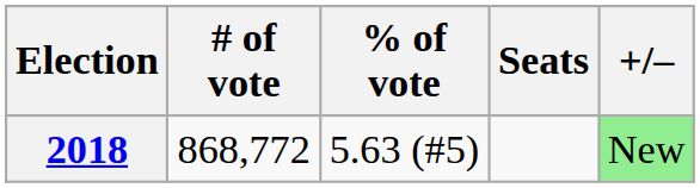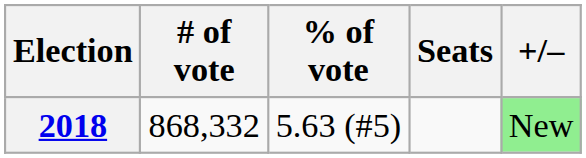2018 | # of vote: 868,772 -> 868,332
